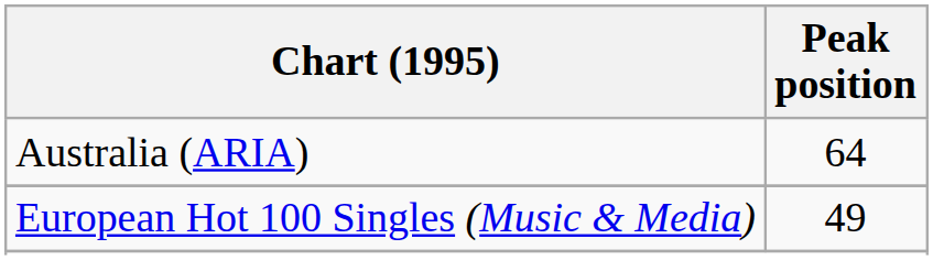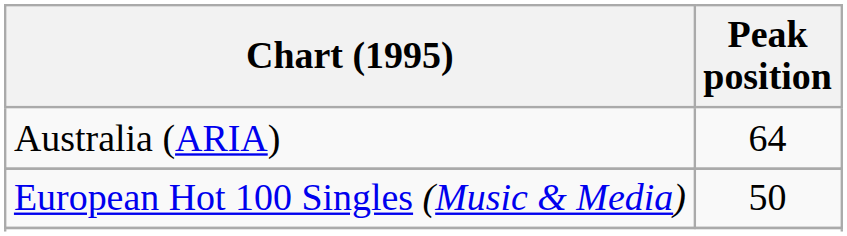European Hot 100 Singles (Music & Media) | Peak position: 49 -> 50
